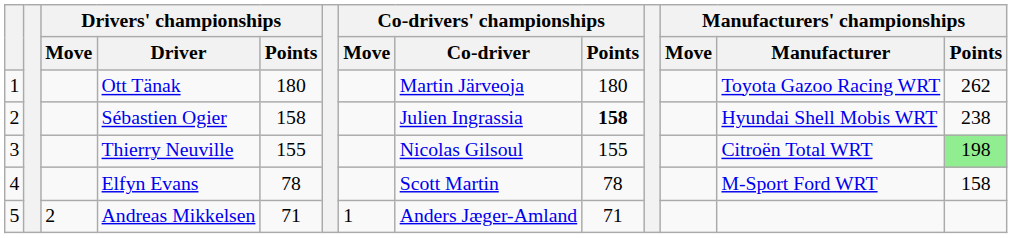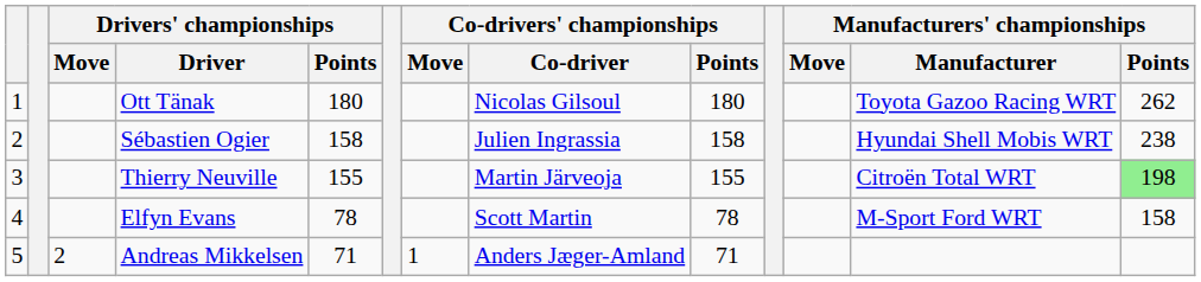Ott Tänak | Co-drivers' championships / Co-driver: Martin Järveoja -> Nicolas Gilsoul
Sébastien Ogier | Co-drivers' championships / Points: bold -> normal
Thierry Neuville | Co-drivers' championships / Co-driver: Nicolas Gilsoul -> Martin Järveoja
